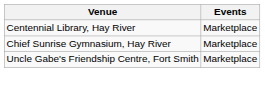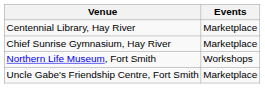+ row: Northern Life Museum, Fort Smith | Workshops
